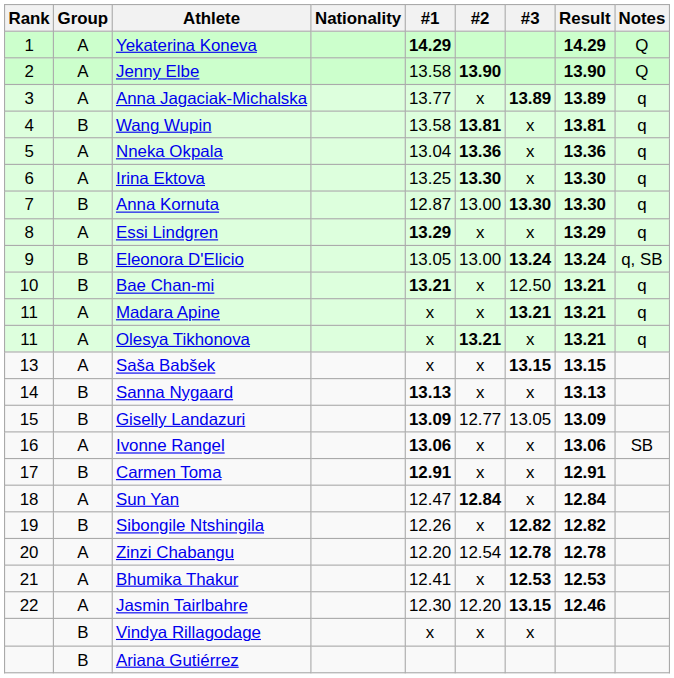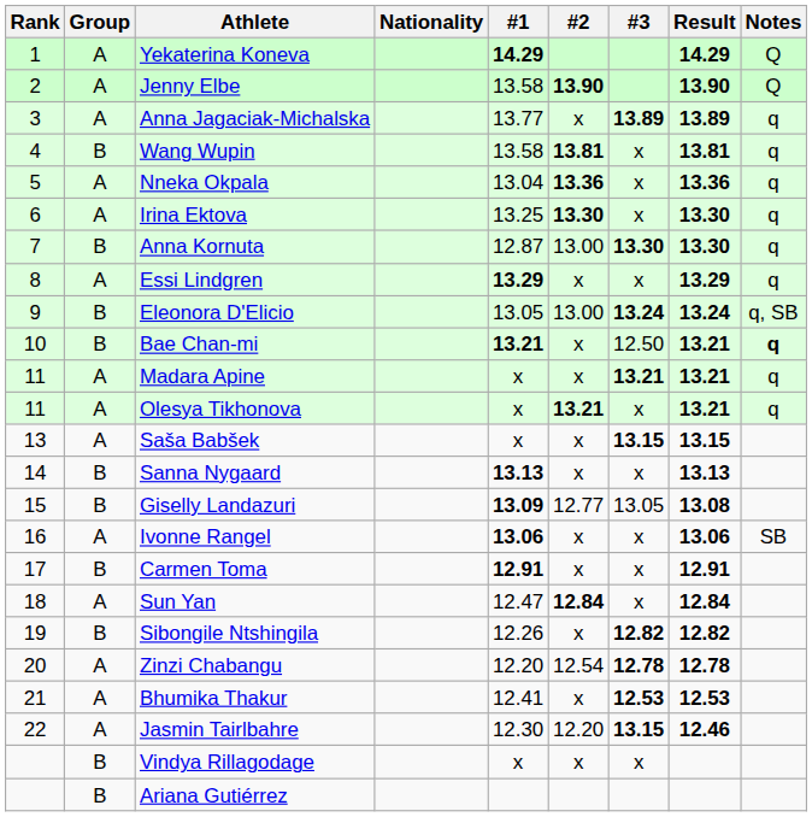Bae Chan-mi | Notes: normal -> bold
Giselly Landazuri | Result: 13.09 -> 13.08
